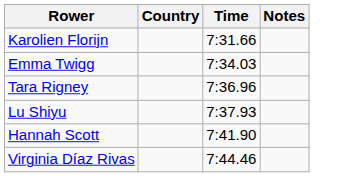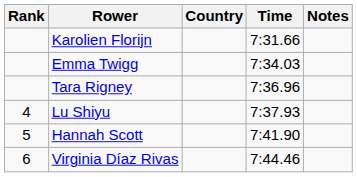+ column: Rank | 4 | 5 | 6
